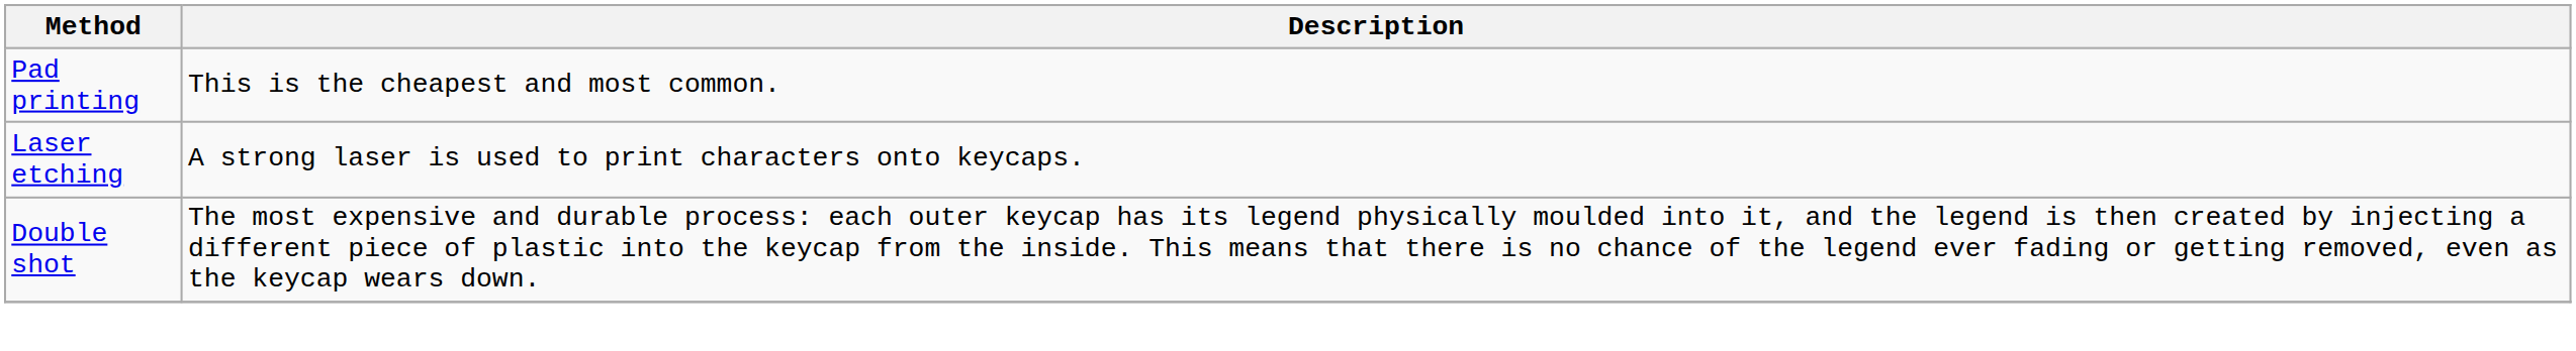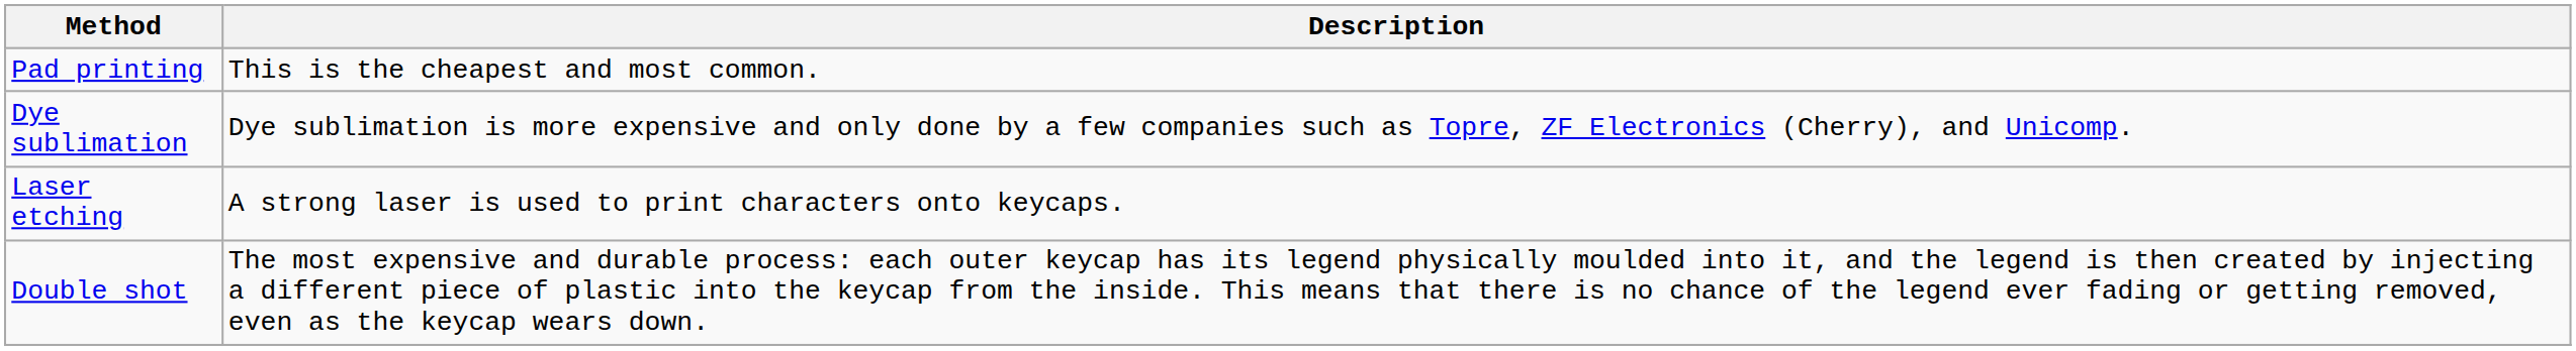+ row: Dye sublimation | Dye sublimation is more expensive and only done by a few companies such as Topre, ZF Electronics (Cherry), and Unicomp.
